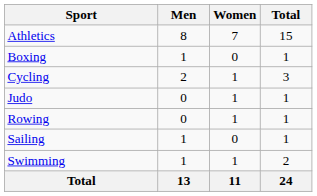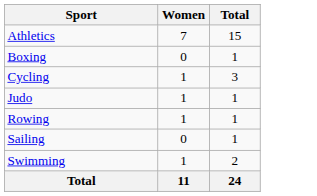- column: Men | 8 | 1 | 2 | 0 | 0 | 1 | 1 | 13
